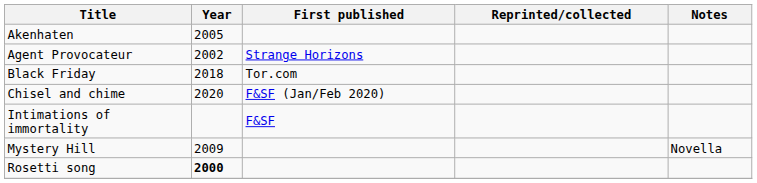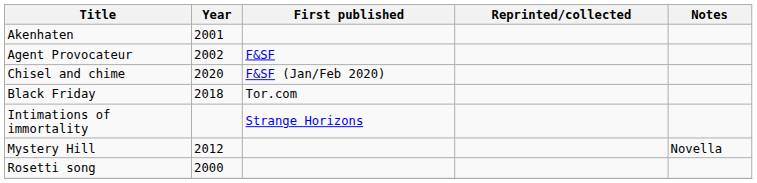Akenhaten | Year: 2005 -> 2001
Agent Provocateur | First published: Strange Horizons -> F&SF
rows swapped: Black Friday <-> Chisel and chime
Intimations of immortality | First published: F&SF -> Strange Horizons
Mystery Hill | Year: 2009 -> 2012
Rosetti song | Year: bold -> normal
